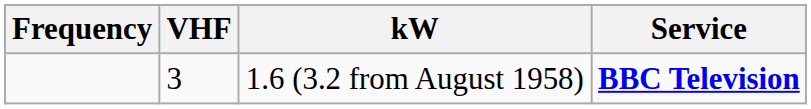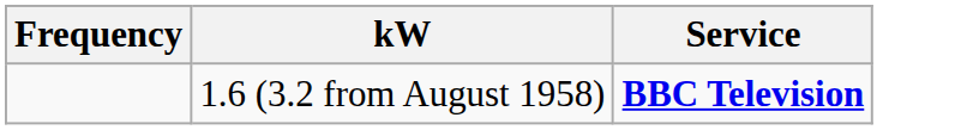- column: VHF | 3
